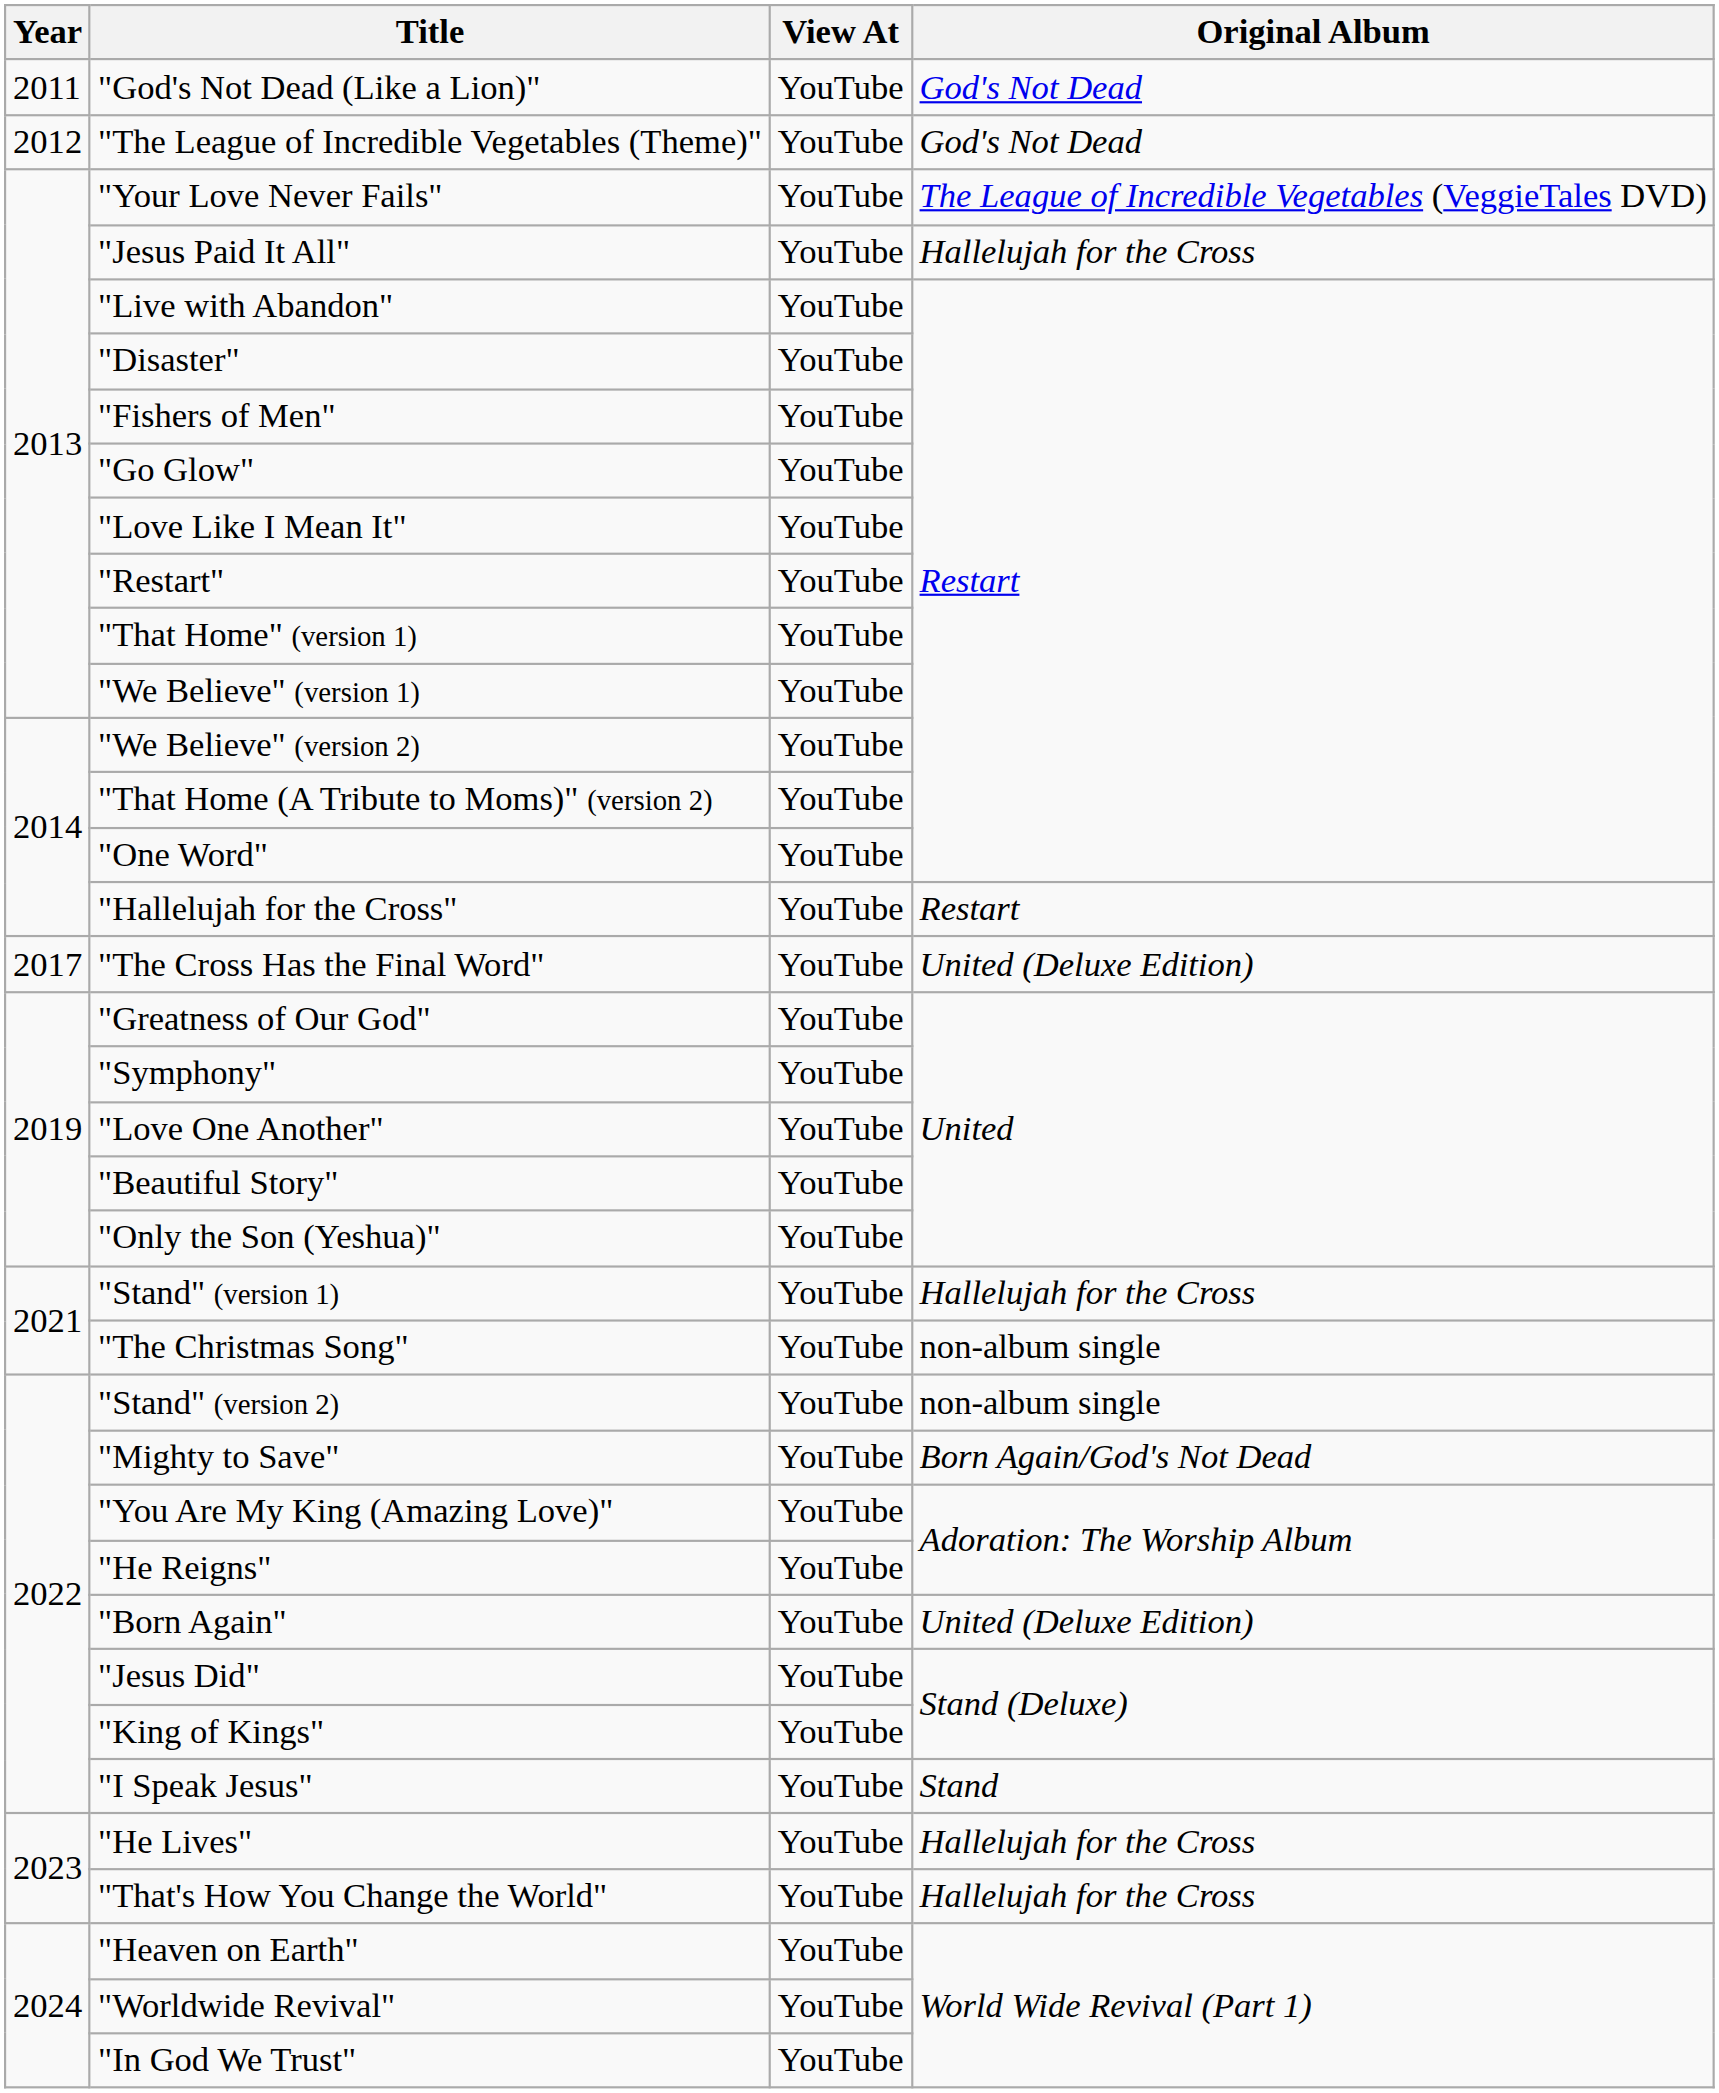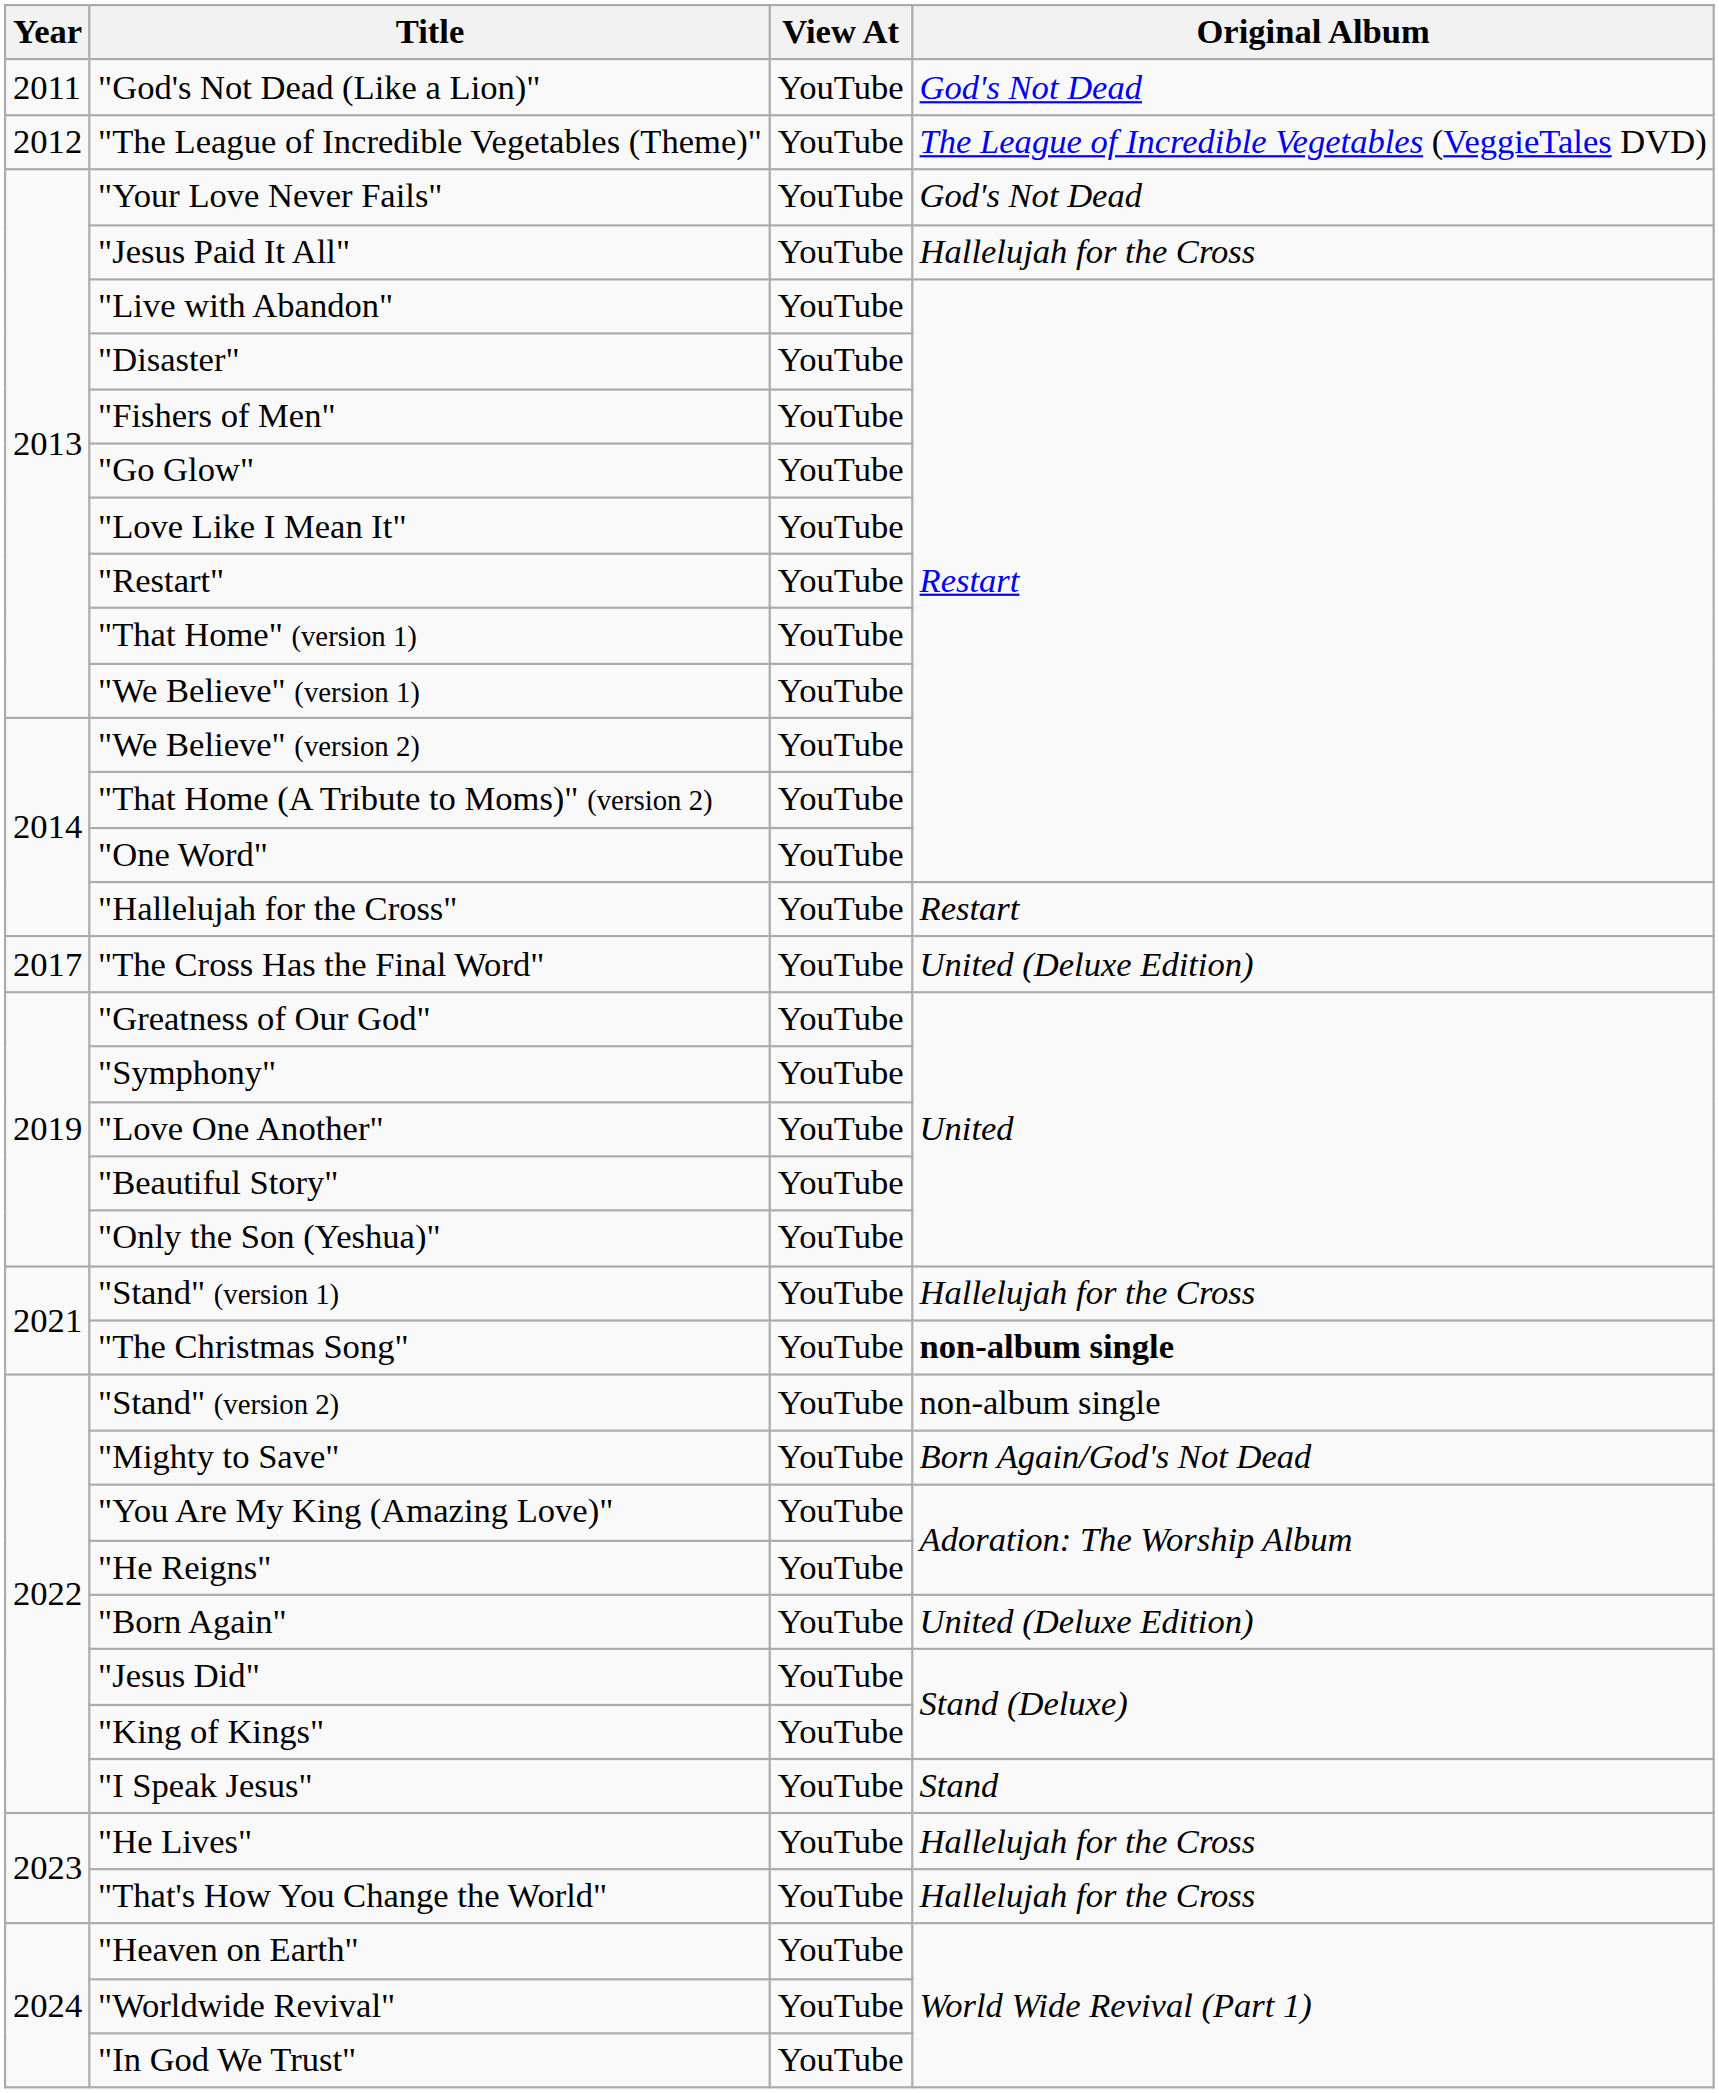"The League of Incredible Vegetables (Theme)" | Original Album: God's Not Dead -> The League of Incredible Vegetables (VeggieTales DVD)
"Your Love Never Fails" | Original Album: The League of Incredible Vegetables (VeggieTales DVD) -> God's Not Dead
"The Christmas Song" | Original Album: normal -> bold
